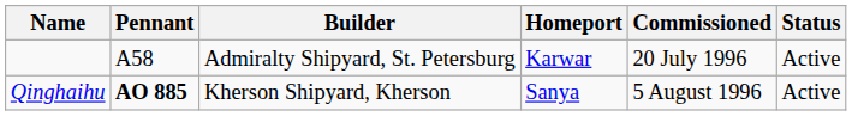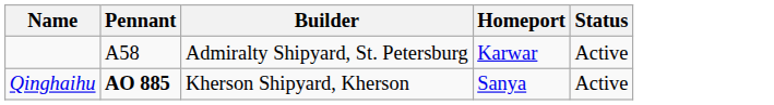- column: Commissioned | 20 July 1996 | 5 August 1996
